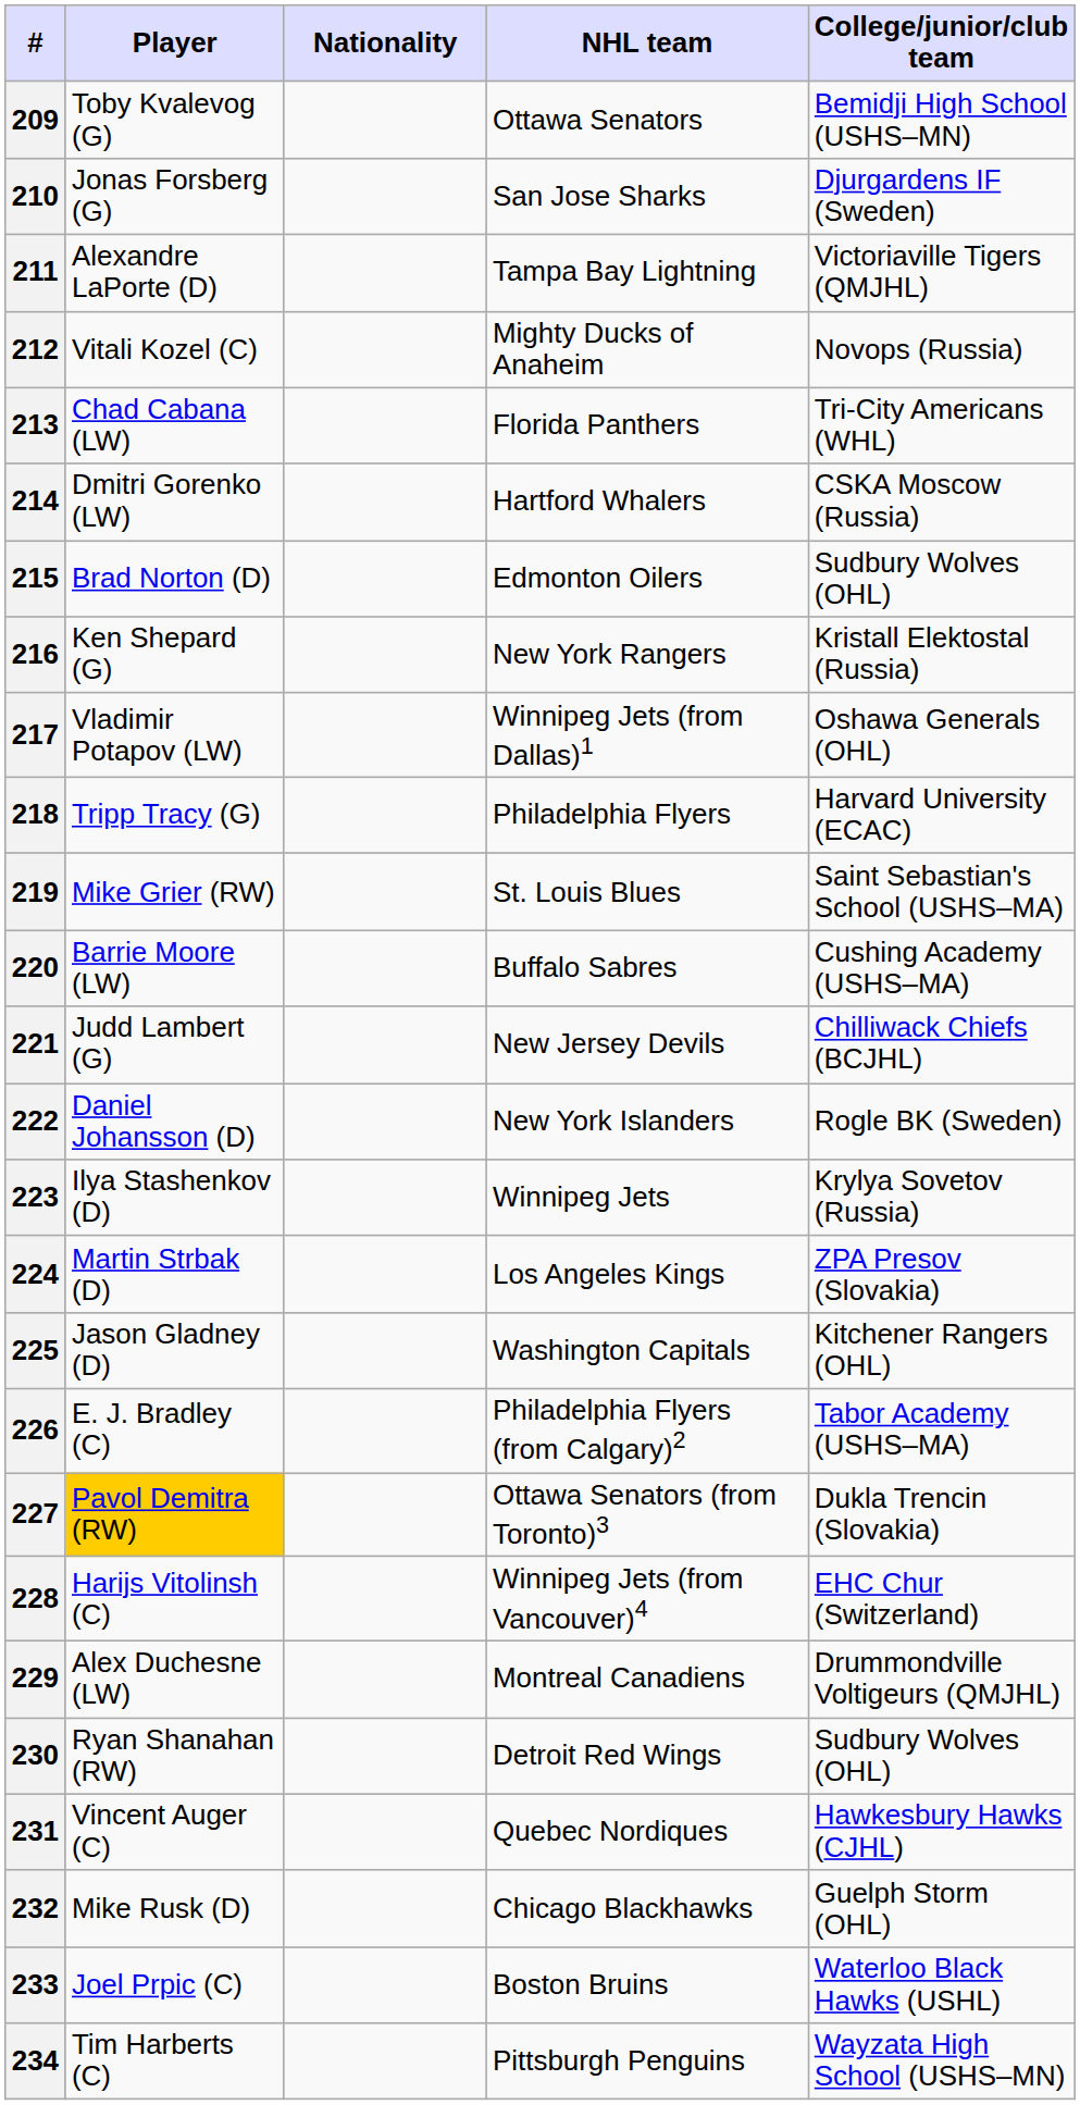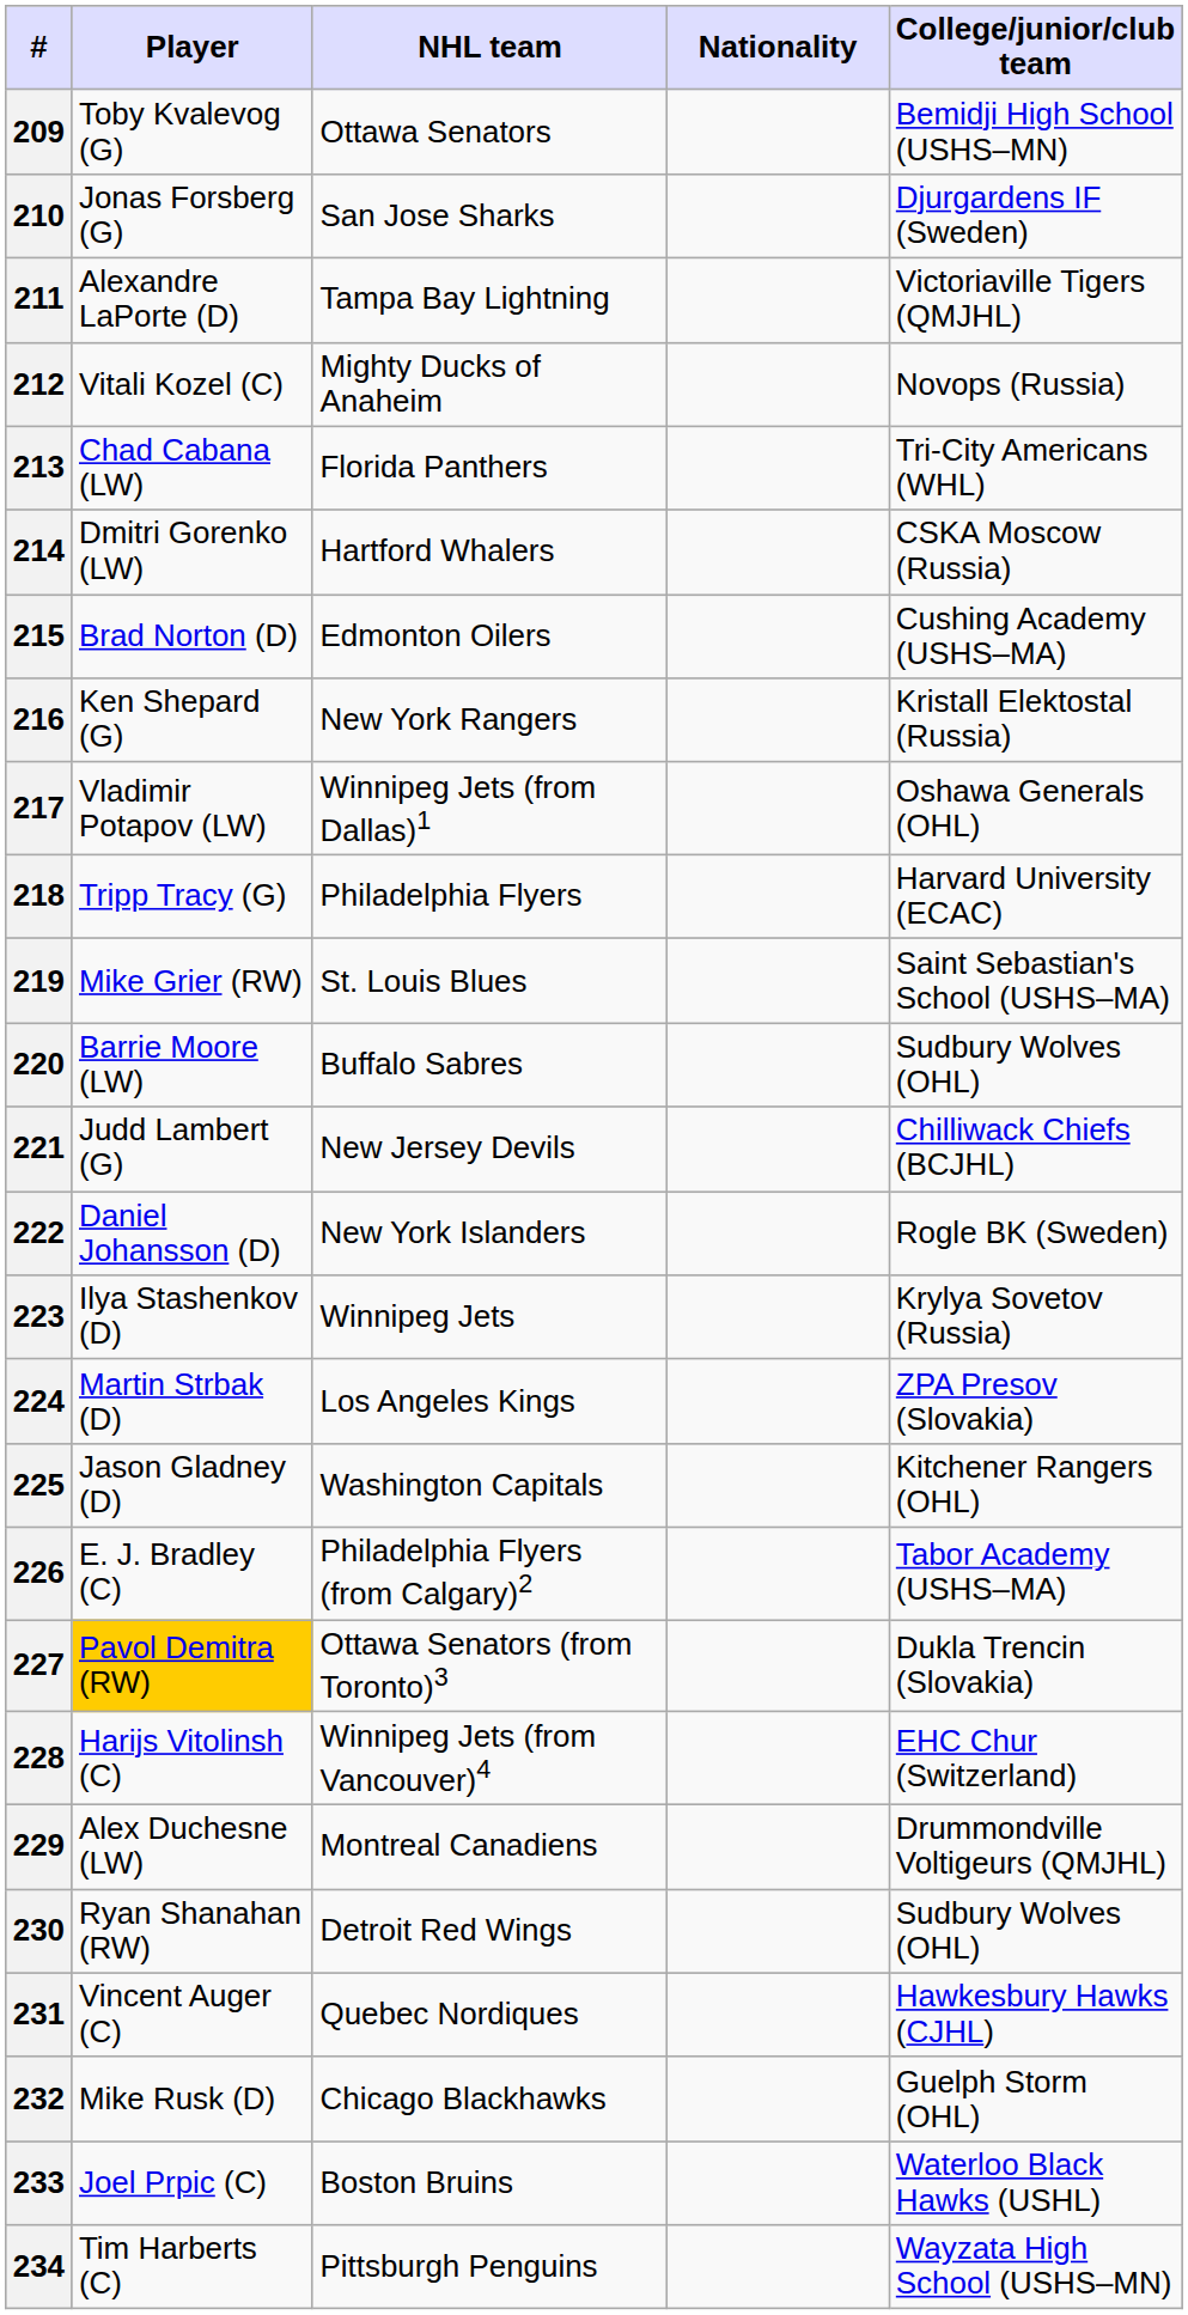columns swapped: Nationality <-> NHL team
215 | College/junior/club team: Sudbury Wolves (OHL) -> Cushing Academy (USHS–MA)
220 | College/junior/club team: Cushing Academy (USHS–MA) -> Sudbury Wolves (OHL)
